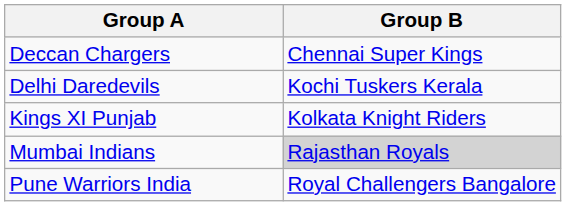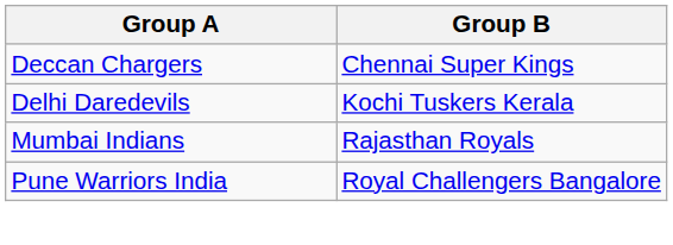- row: Kings XI Punjab | Kolkata Knight Riders
Mumbai Indians | Group B: lightgrey background -> no background
